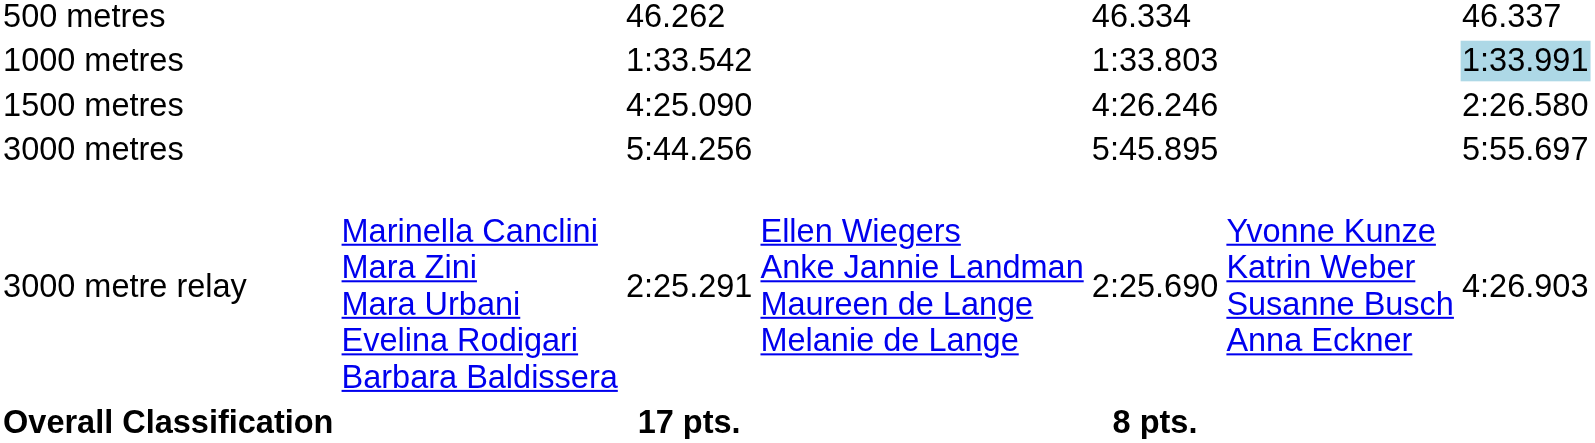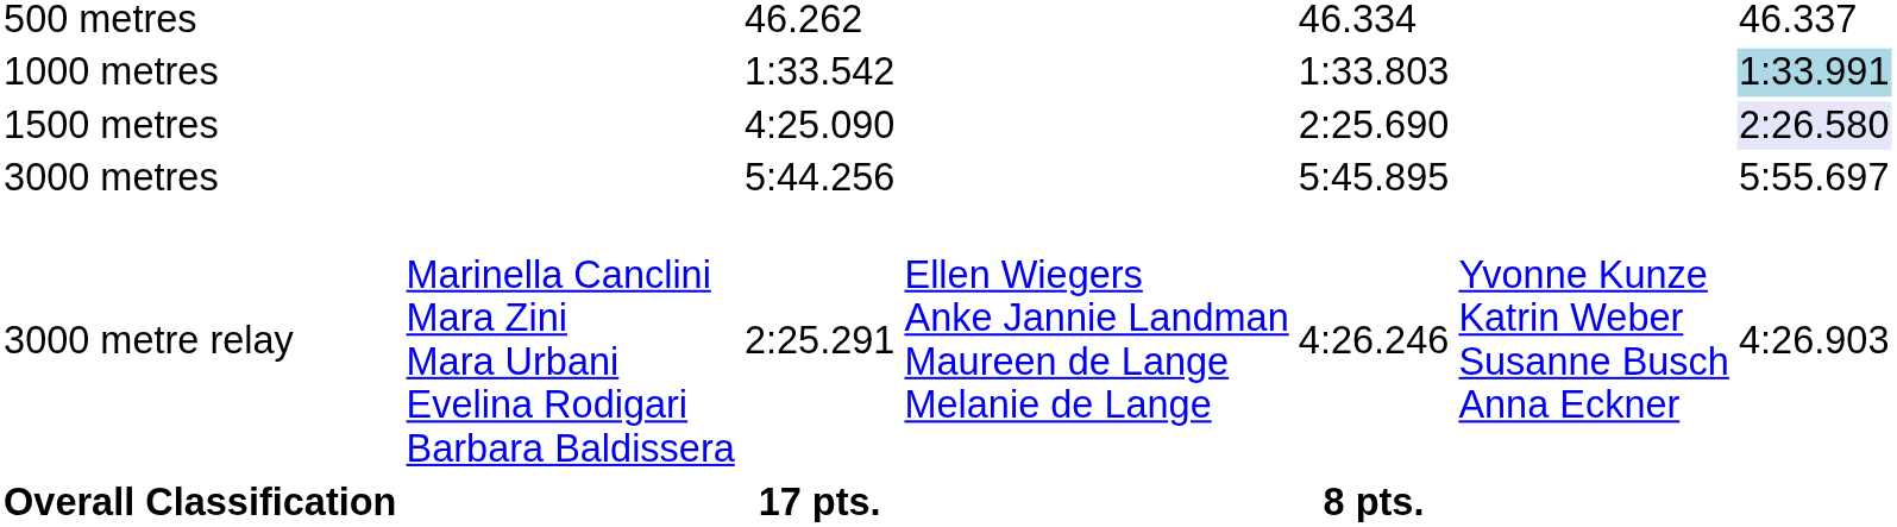1500 metres | column 5: 4:26.246 -> 2:25.690
1500 metres | column 7: no background -> lavender background
3000 metre relay | column 5: 2:25.690 -> 4:26.246
